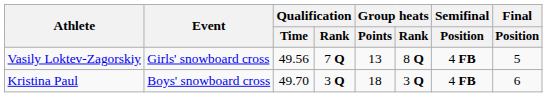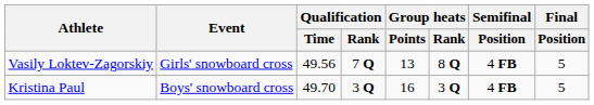Kristina Paul | Group heats / Points: 18 -> 16
Kristina Paul | Final / Position: 6 -> 5
